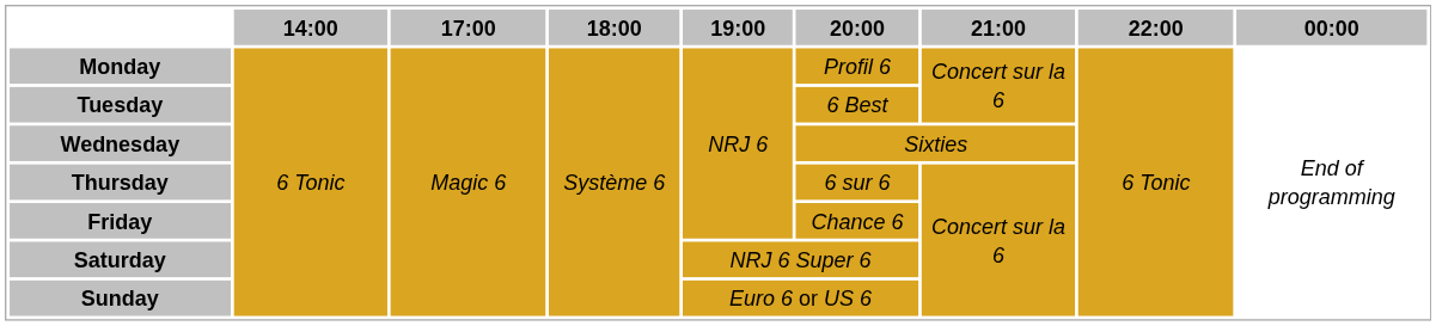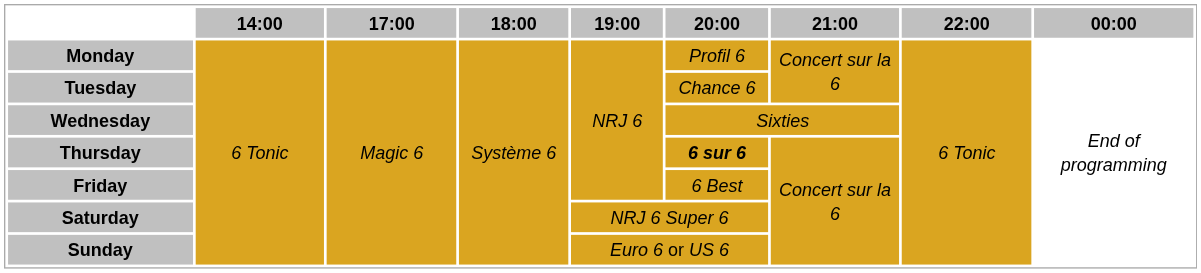Tuesday | 20:00: 6 Best -> Chance 6
Thursday | 20:00: normal -> bold
Friday | 20:00: Chance 6 -> 6 Best
